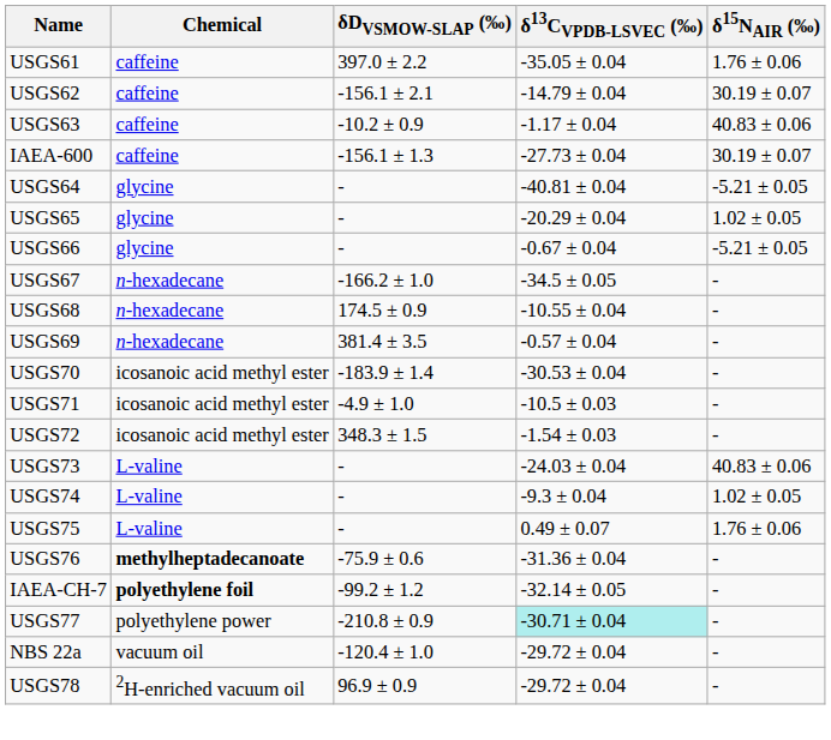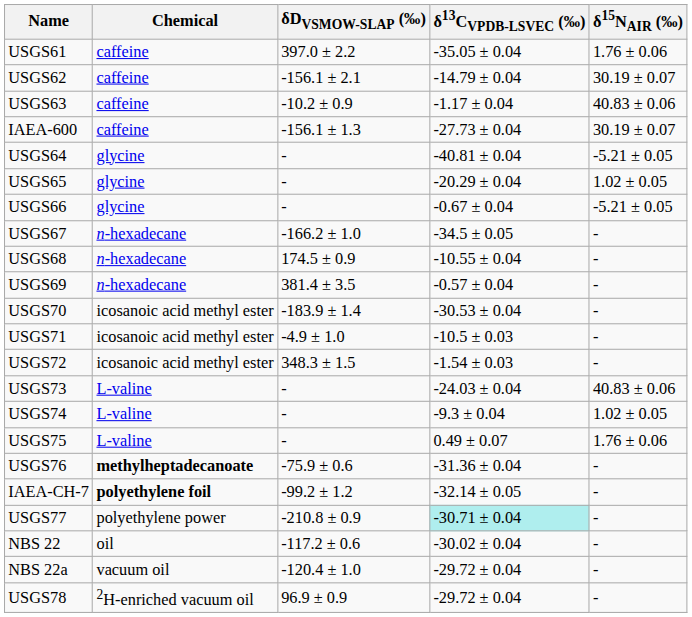+ row: NBS 22 | oil | -117.2 ± 0.6 | -30.02 ± 0.04 | -
